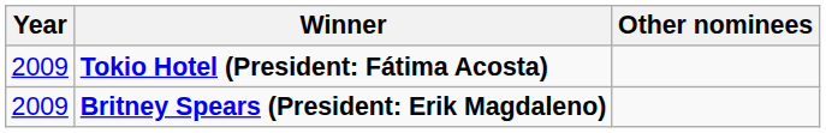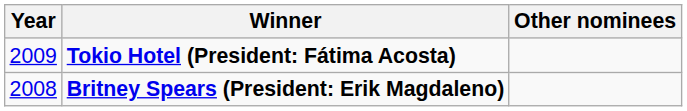Britney Spears (President: Erik Magdaleno) | Year: 2009 -> 2008
